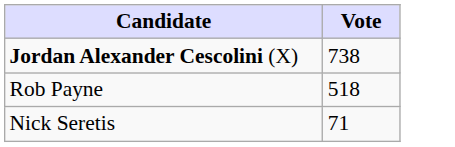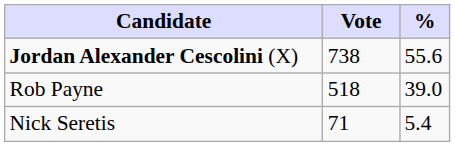+ column: % | 55.6 | 39.0 | 5.4
